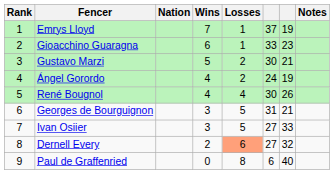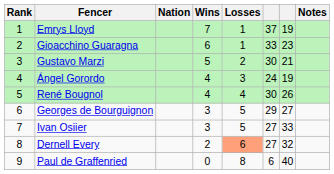Ángel Gorordo | Losses: 2 -> 3
Georges de Bourguignon | column 6: 31 -> 29
Georges de Bourguignon | column 7: 21 -> 27
